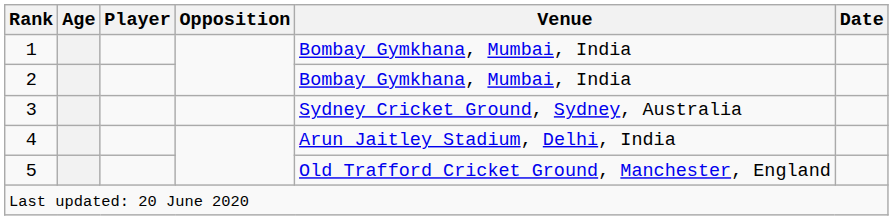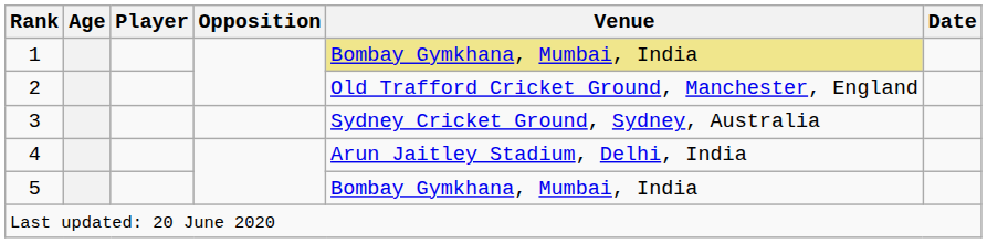1 | Venue: no background -> khaki background
2 | Venue: Bombay Gymkhana, Mumbai, India -> Old Trafford Cricket Ground, Manchester, England
5 | Venue: Old Trafford Cricket Ground, Manchester, England -> Bombay Gymkhana, Mumbai, India
